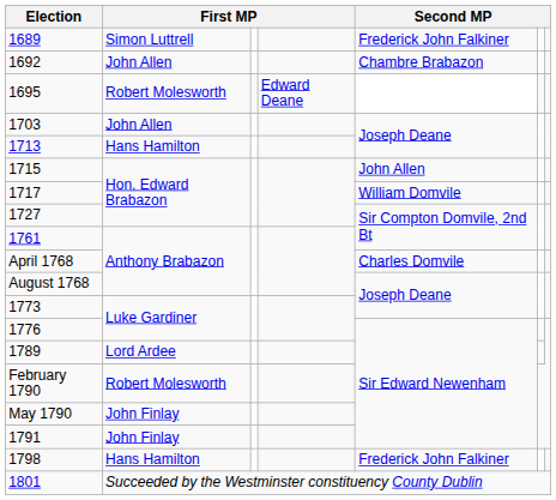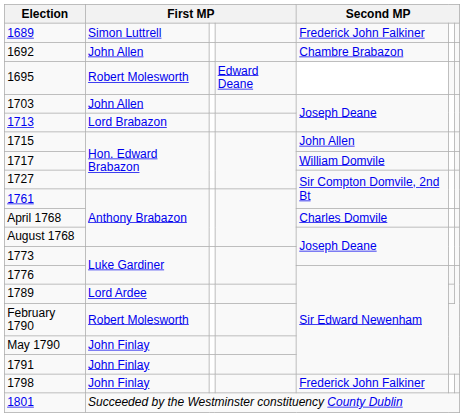1713 | column 2: Hans Hamilton -> Lord Brabazon
1798 | column 2: Hans Hamilton -> John Finlay
